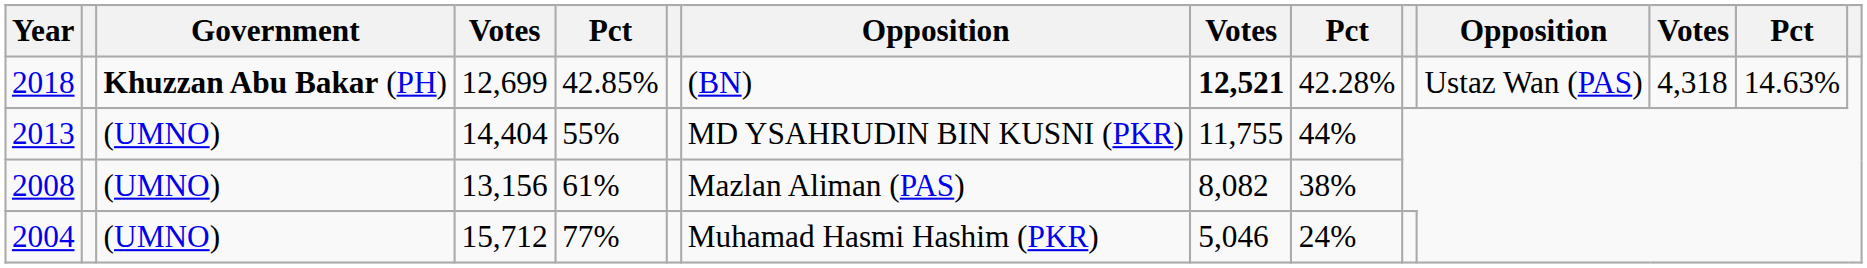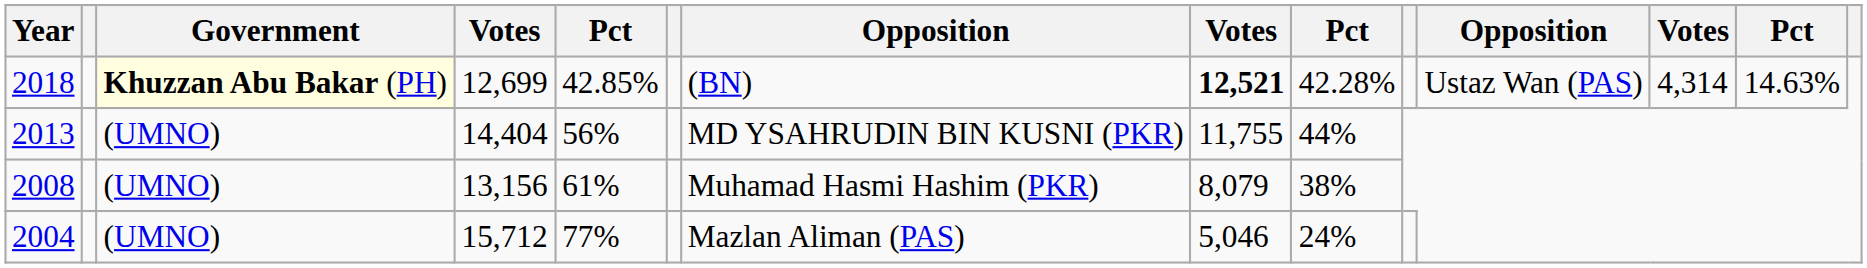2018 | Government: no background -> lightyellow background
2018 | column 12: 4,318 -> 4,314
2013 | column 5: 55% -> 56%
2008 | column 7: Mazlan Aliman (PAS) -> Muhamad Hasmi Hashim (PKR)
2008 | column 8: 8,082 -> 8,079
2004 | column 7: Muhamad Hasmi Hashim (PKR) -> Mazlan Aliman (PAS)
